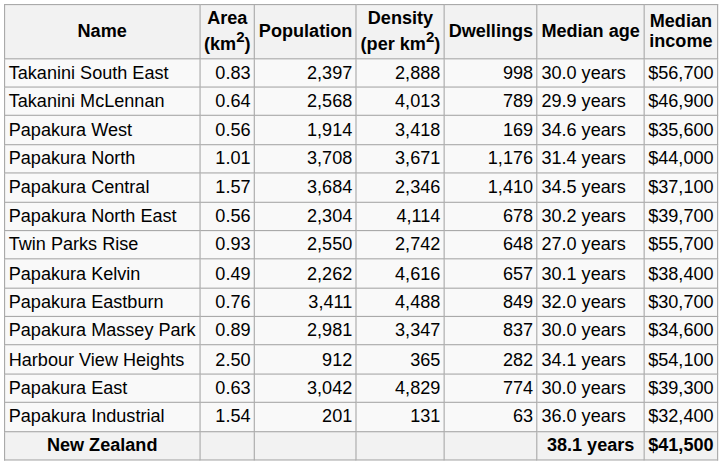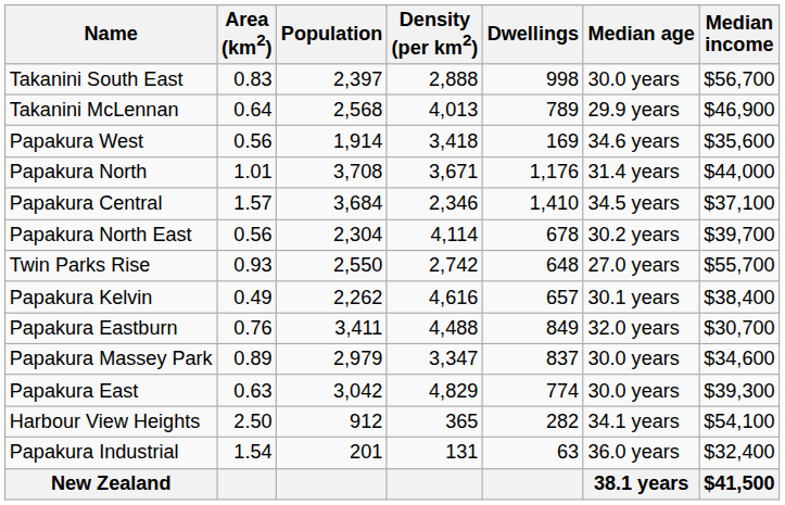Papakura Massey Park | Population: 2,981 -> 2,979
rows swapped: Papakura East <-> Harbour View Heights
